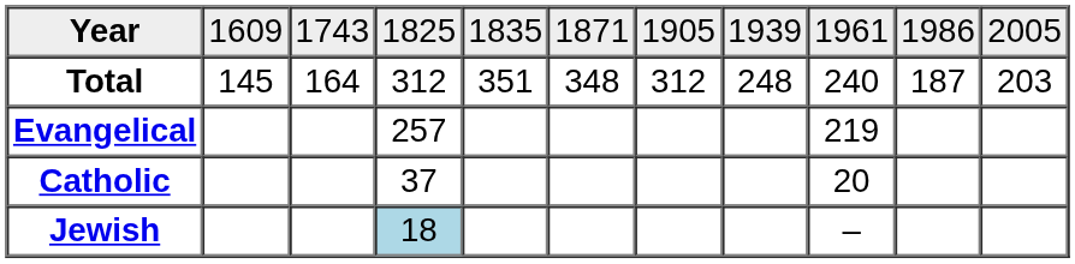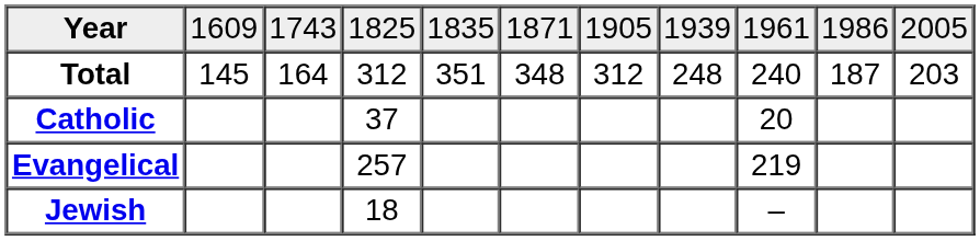rows swapped: Catholic <-> Evangelical
Jewish | column 4: lightblue background -> no background
